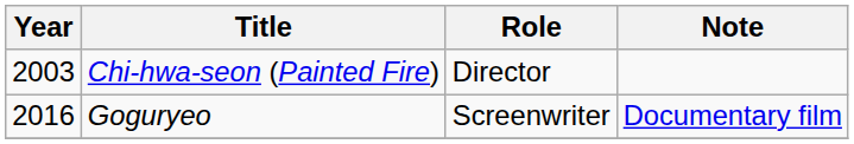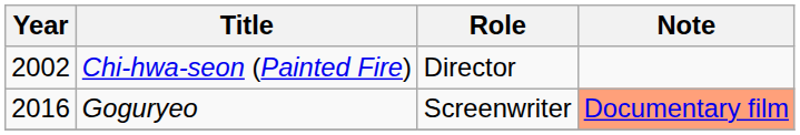Chi-hwa-seon (Painted Fire) | Year: 2003 -> 2002
Goguryeo | Note: no background -> lightsalmon background
